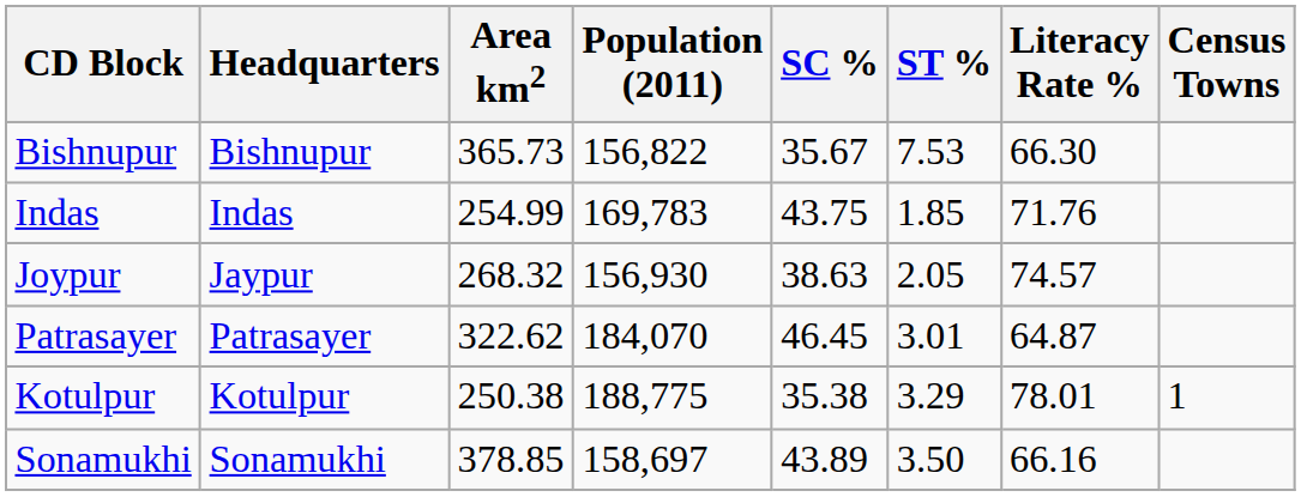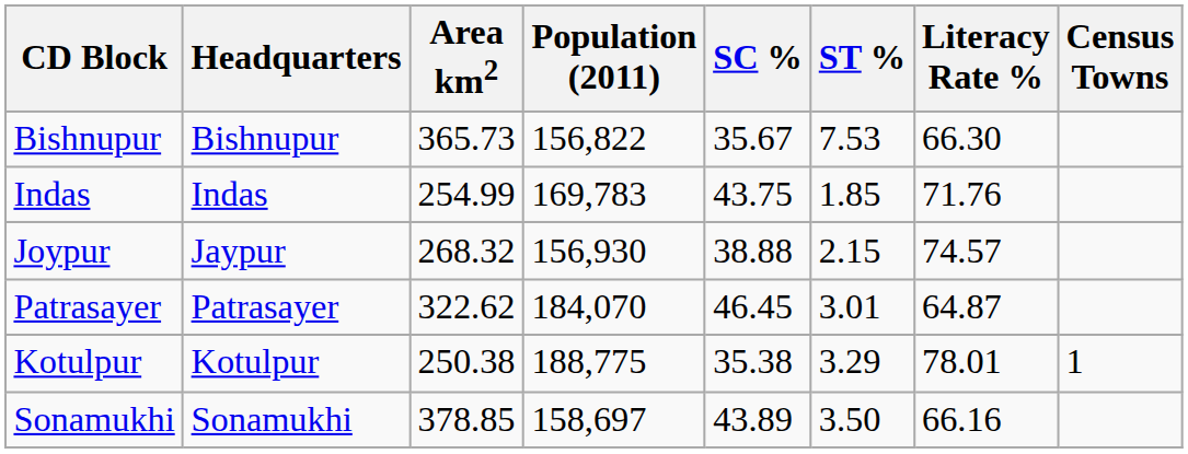Joypur | SC %: 38.63 -> 38.88
Joypur | ST %: 2.05 -> 2.15
